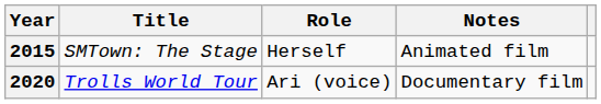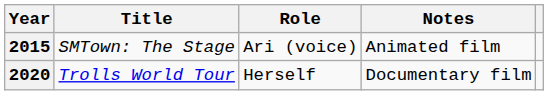2015 | Role: Herself -> Ari (voice)
2020 | Role: Ari (voice) -> Herself
